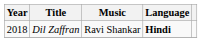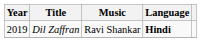Dil Zaffran | Year: 2018 -> 2019
